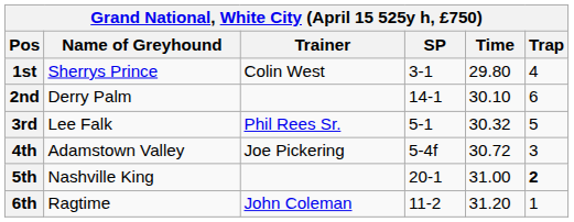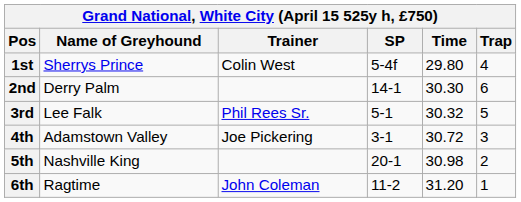1st | SP: 3-1 -> 5-4f
2nd | Time: 30.10 -> 30.30
4th | SP: 5-4f -> 3-1
5th | Time: 31.00 -> 30.98
5th | Trap: bold -> normal
